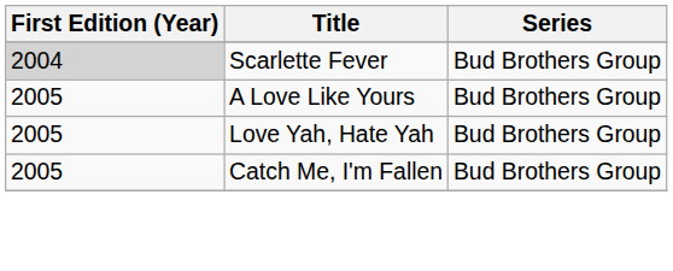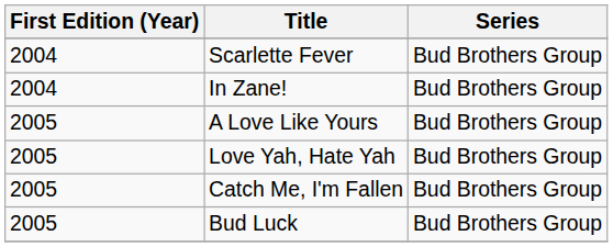Scarlette Fever | First Edition (Year): lightgrey background -> no background
+ row: 2004 | In Zane! | Bud Brothers Group
+ row: 2005 | Bud Luck | Bud Brothers Group
